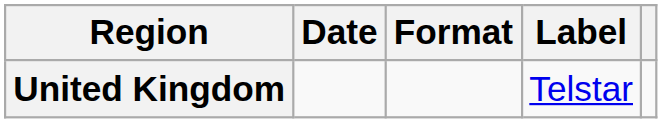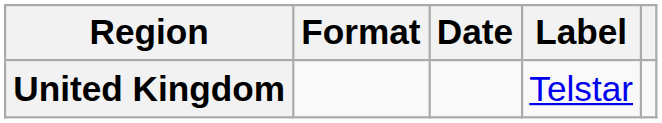columns swapped: Date <-> Format
